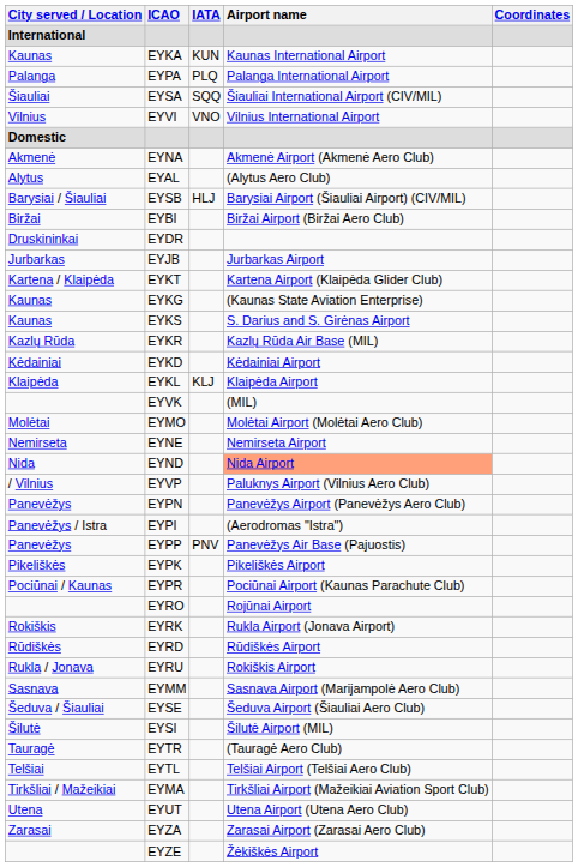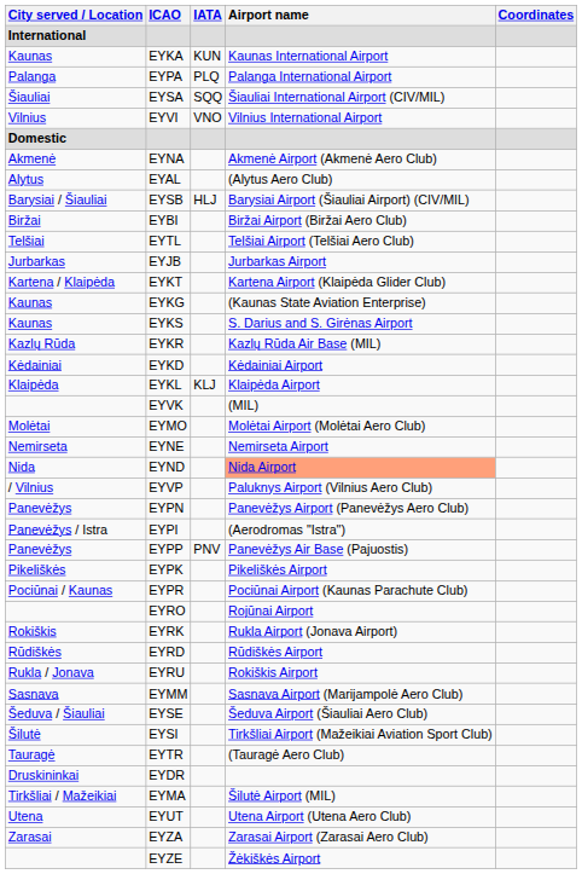rows swapped: EYDR <-> EYTL
EYSI | Airport name: Šilutė Airport (MIL) -> Tirkšliai Airport (Mažeikiai Aviation Sport Club)
EYMA | Airport name: Tirkšliai Airport (Mažeikiai Aviation Sport Club) -> Šilutė Airport (MIL)
